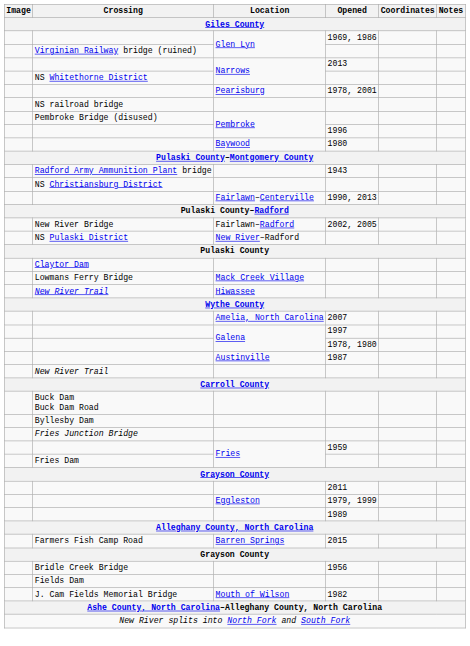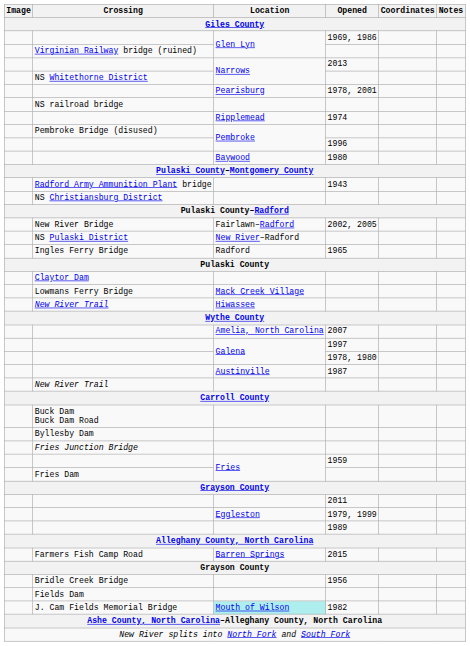+ row: Ripplemead | 1974
- row: Fairlawn–Centerville | 1990, 2013
+ row: Ingles Ferry Bridge | Radford | 1965
1982 | Location: no background -> paleturquoise background
